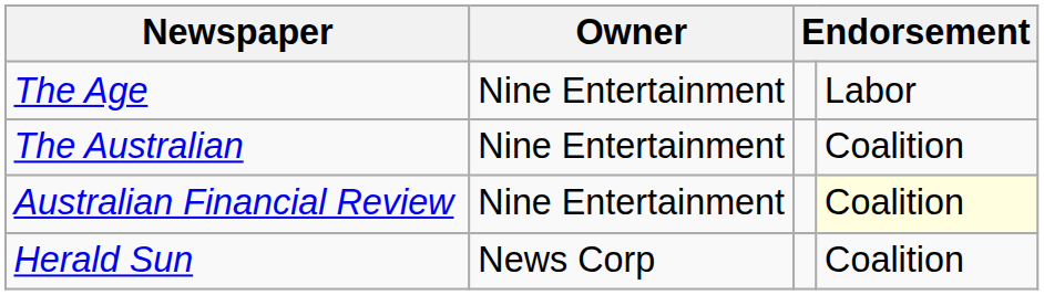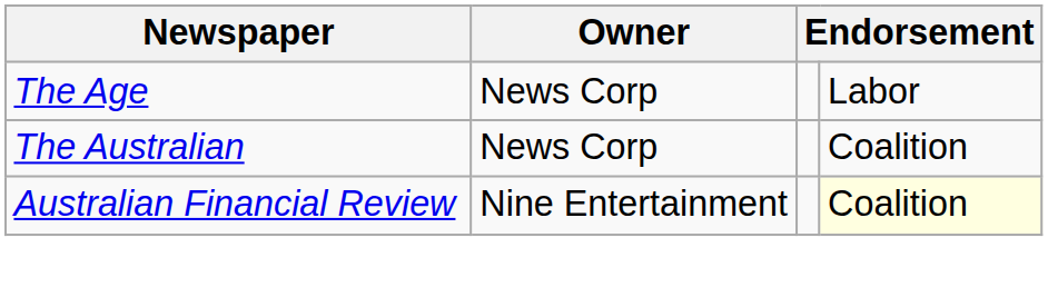The Age | Owner: Nine Entertainment -> News Corp
The Australian | Owner: Nine Entertainment -> News Corp
- row: Herald Sun | News Corp | Coalition
